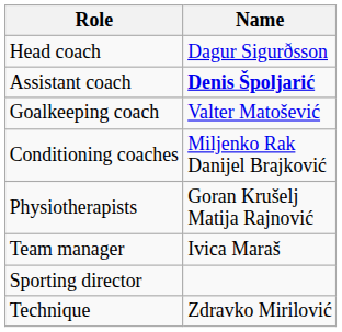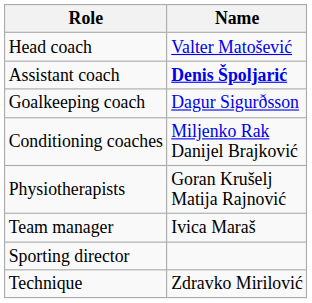Head coach | Name: Dagur Sigurðsson -> Valter Matošević
Goalkeeping coach | Name: Valter Matošević -> Dagur Sigurðsson
